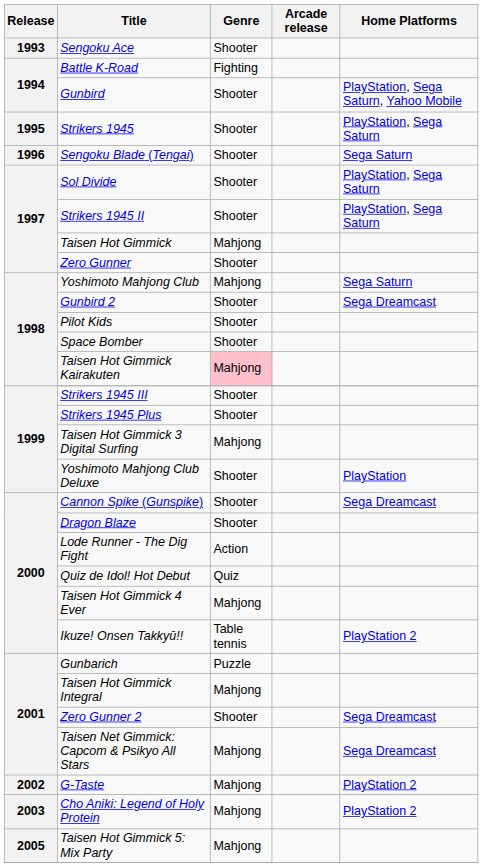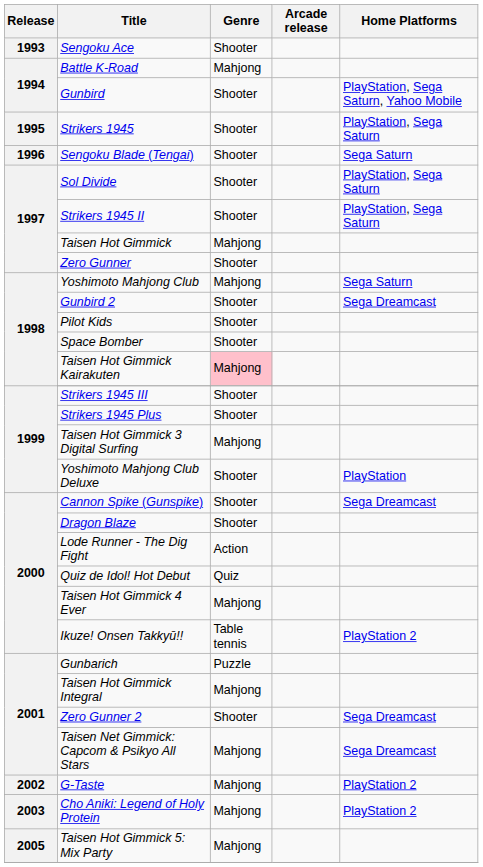Battle K-Road | Genre: Fighting -> Mahjong
